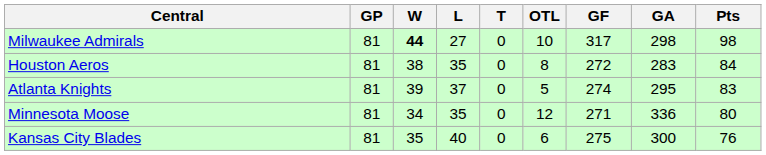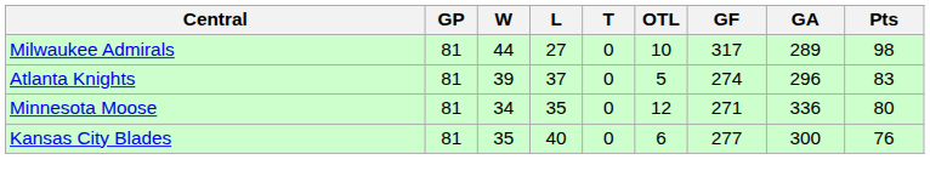Milwaukee Admirals | W: bold -> normal
Milwaukee Admirals | GA: 298 -> 289
- row: Houston Aeros | 81 | 38 | 35 | 0 | 8 | 272 | 283 | 84
Atlanta Knights | GA: 295 -> 296
Kansas City Blades | GF: 275 -> 277
